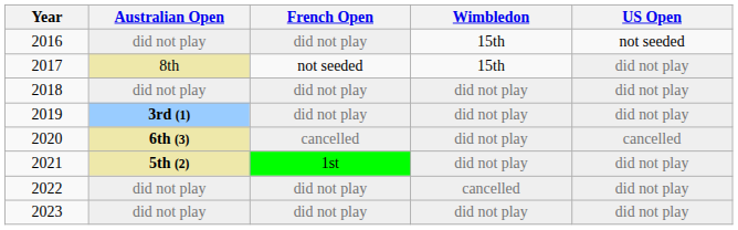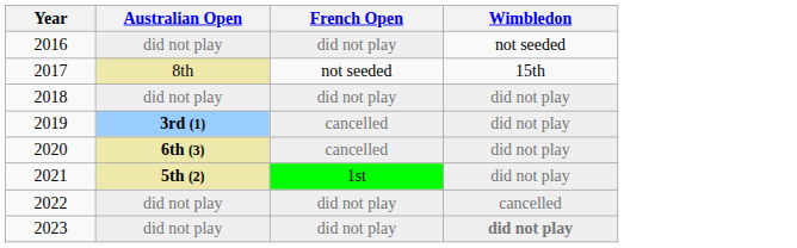- column: US Open | not seeded | did not play | did not play | did not play | cancelled | did not play | did not play | did not play
2016 | Wimbledon: 15th -> not seeded
2019 | French Open: did not play -> cancelled
2023 | Wimbledon: normal -> bold
